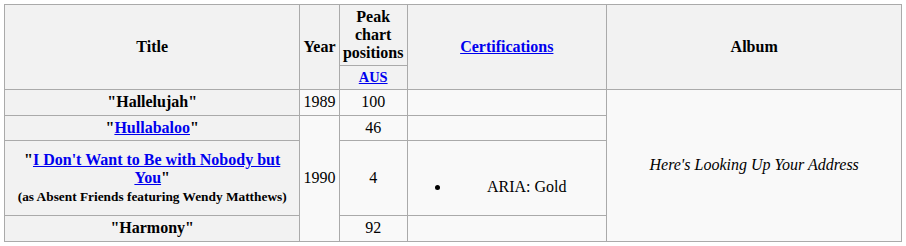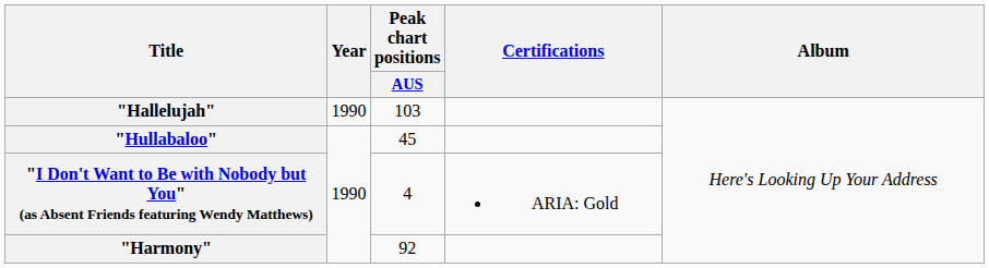"Hallelujah" | Year: 1989 -> 1990
"Hallelujah" | Peak chart positions / AUS: 100 -> 103
"Hullabaloo" | Peak chart positions / AUS: 46 -> 45
